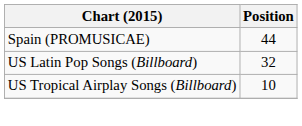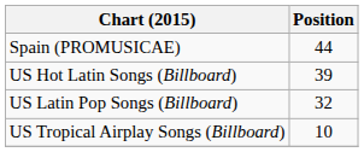+ row: US Hot Latin Songs (Billboard) | 39
